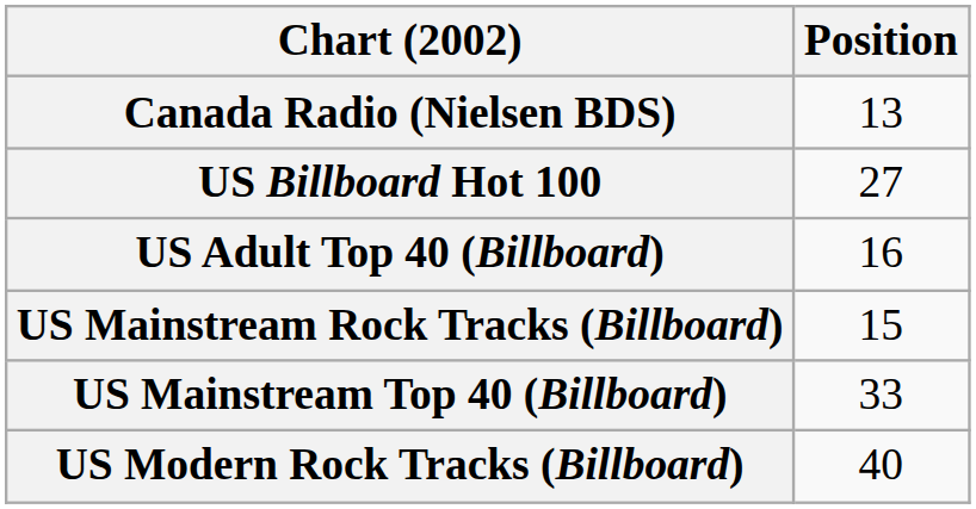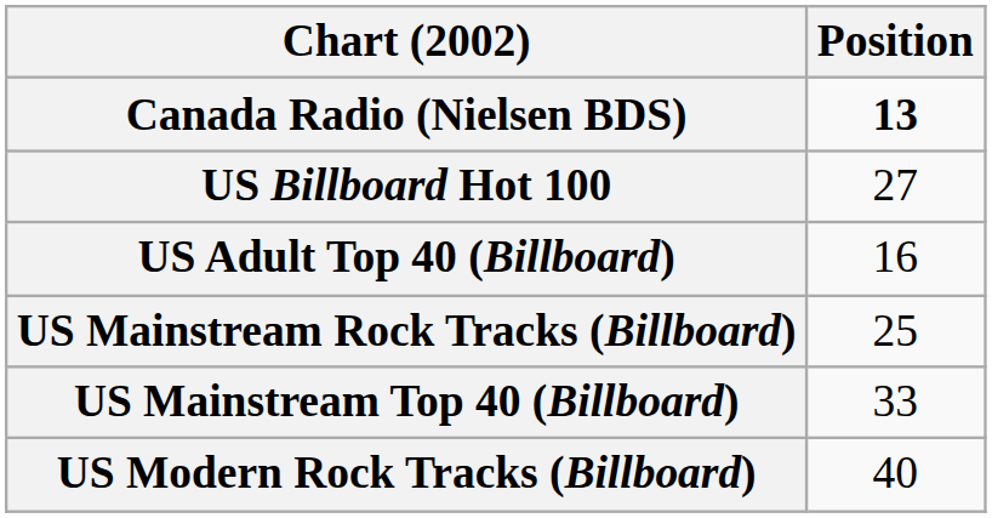Canada Radio (Nielsen BDS) | Position: normal -> bold
US Mainstream Rock Tracks (Billboard) | Position: 15 -> 25
